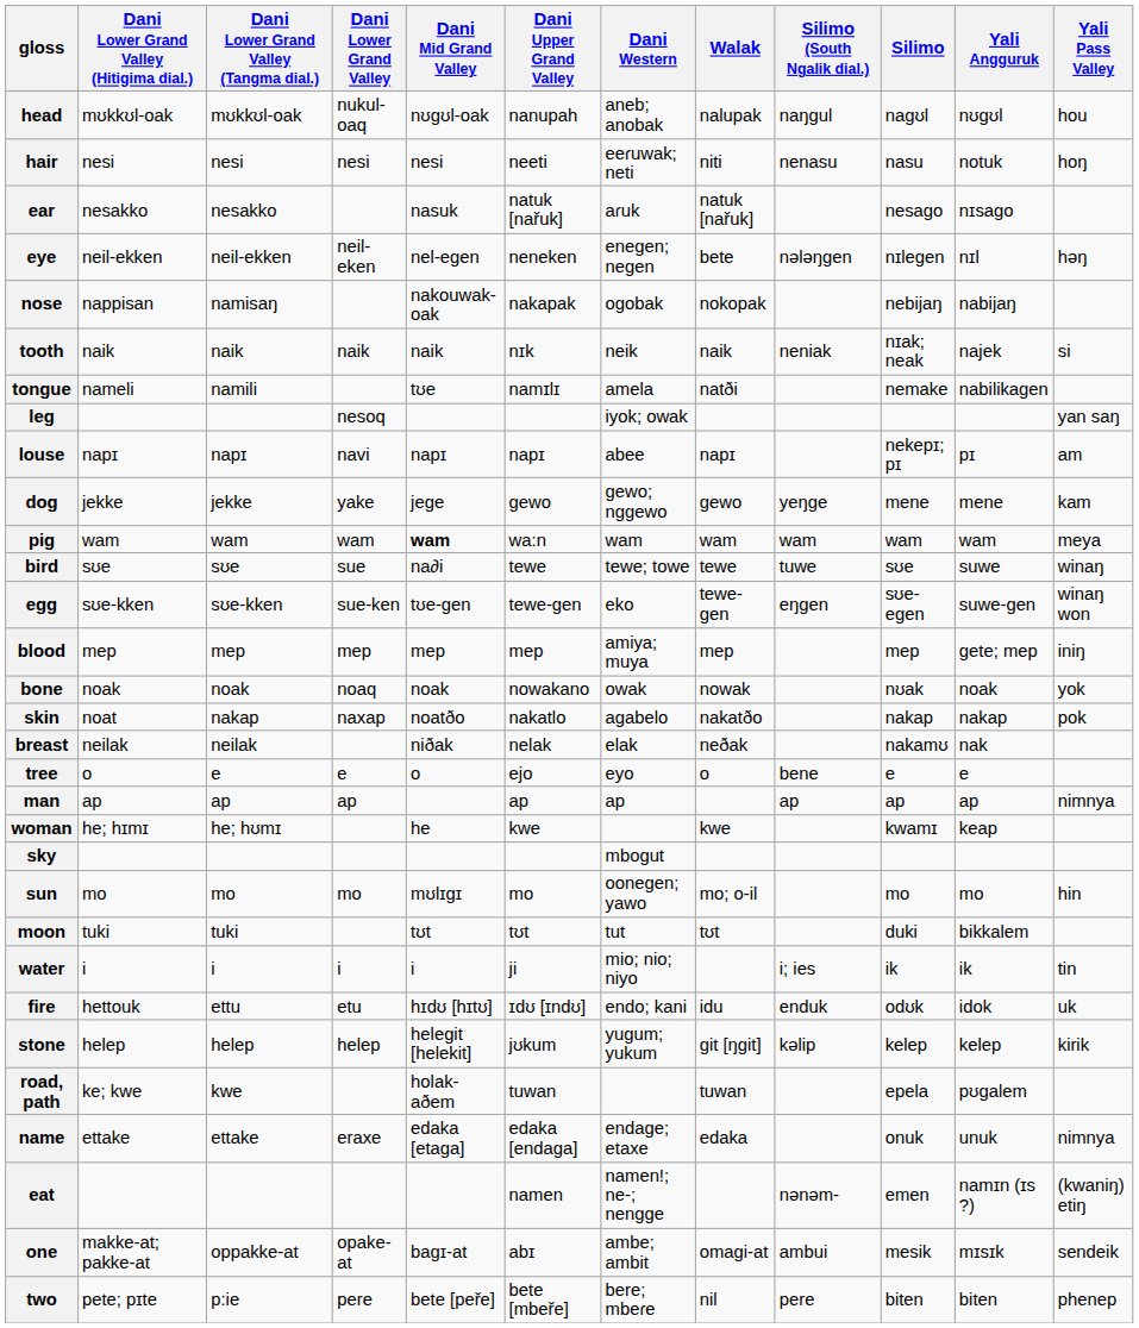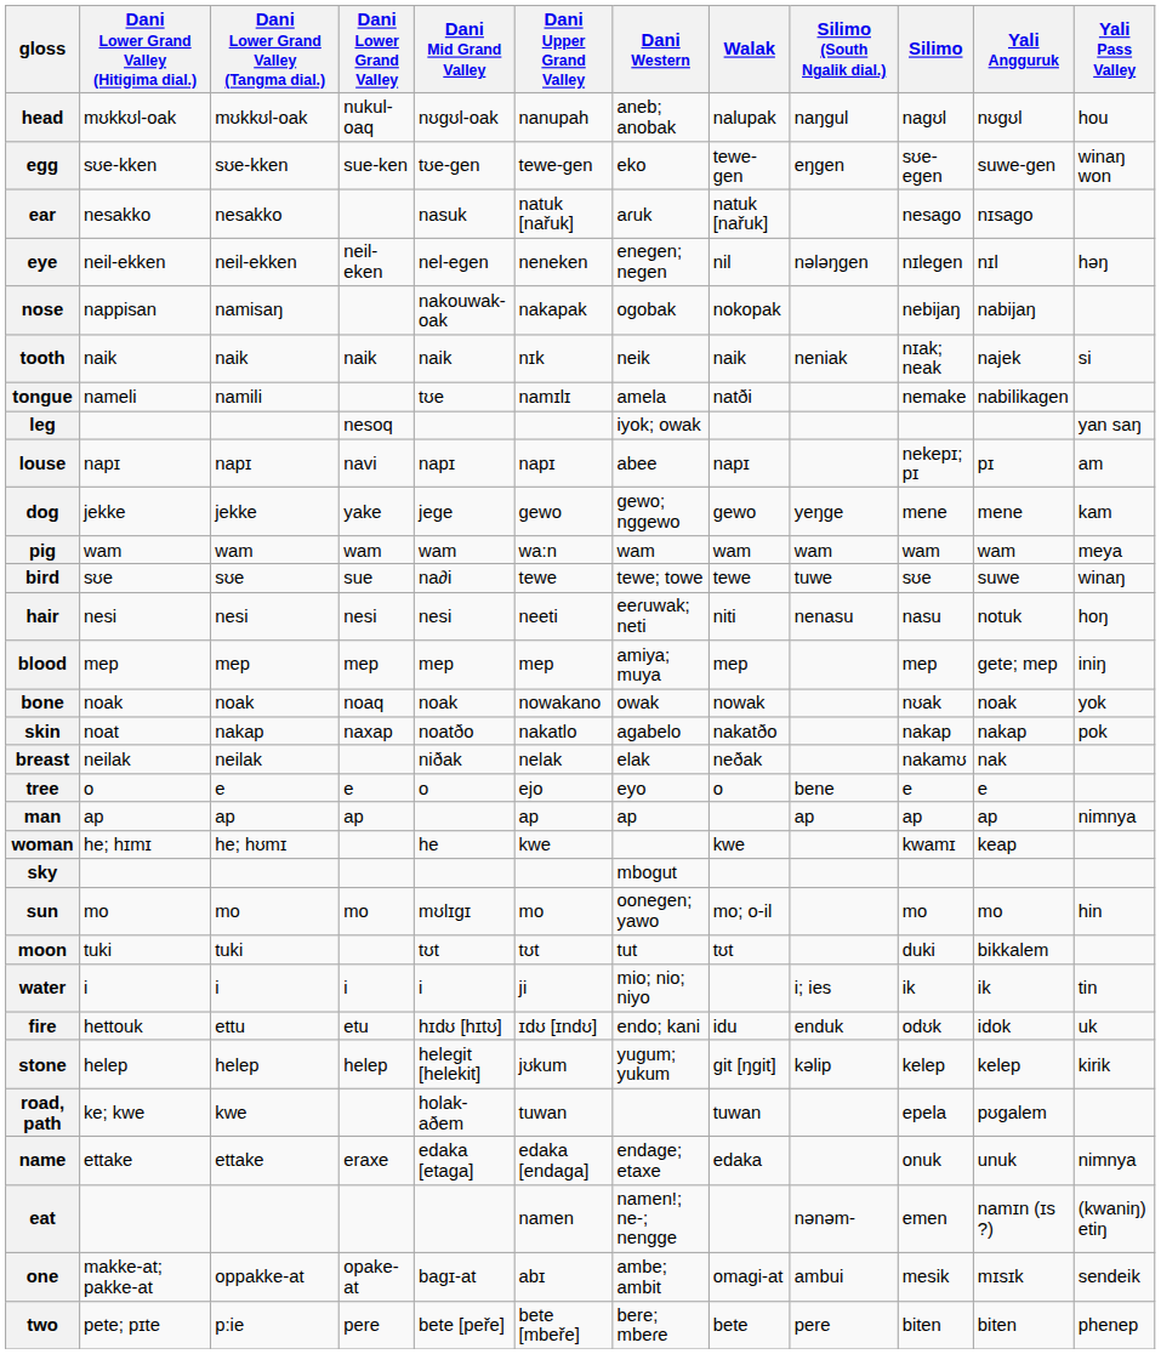rows swapped: hair <-> egg
eye | Walak: bete -> nil
pig | Dani Mid Grand Valley: bold -> normal
two | Walak: nil -> bete
